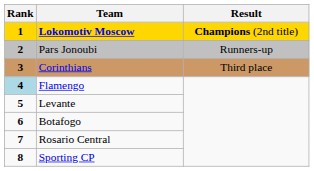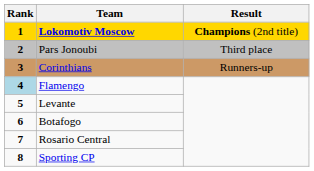Pars Jonoubi | Result: Runners-up -> Third place
Corinthians | Result: Third place -> Runners-up
